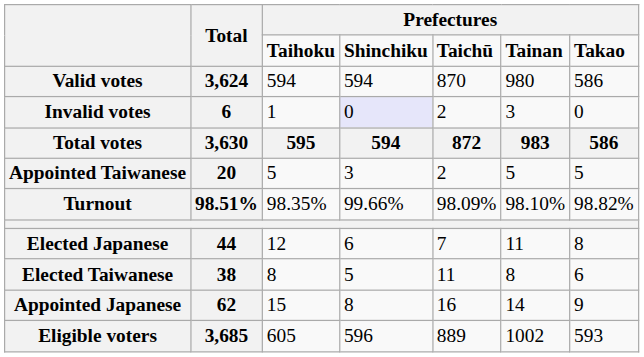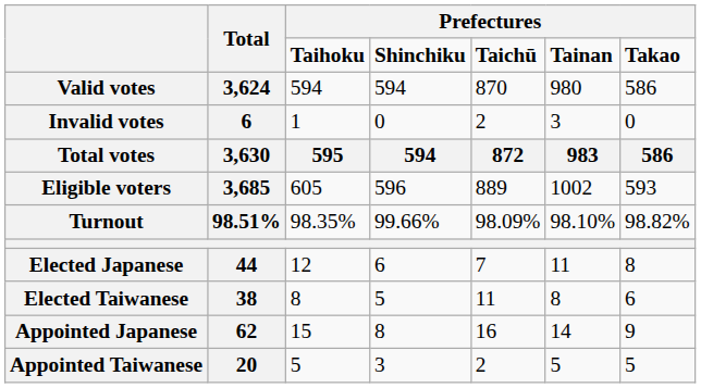Invalid votes | column 4: lavender background -> no background
rows swapped: Eligible voters <-> Appointed Taiwanese
